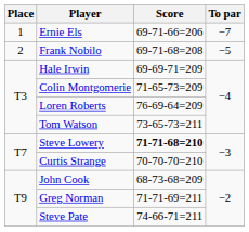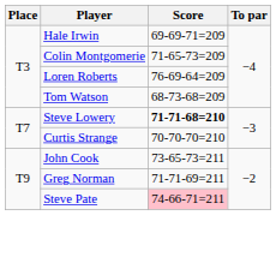- row: 1 | Ernie Els | 69-71-66=206 | −7
- row: 2 | Frank Nobilo | 69-71-68=208 | −5
Tom Watson | Score: 73-65-73=211 -> 68-73-68=209
John Cook | Score: 68-73-68=209 -> 73-65-73=211
Steve Pate | Score: no background -> pink background
